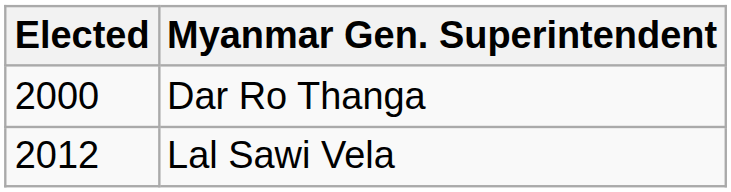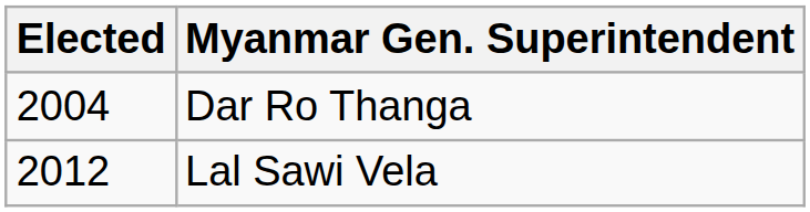Dar Ro Thanga | Elected: 2000 -> 2004
